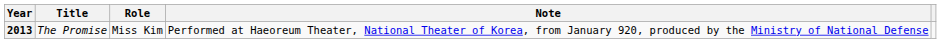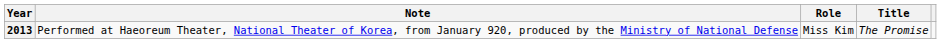columns swapped: Title <-> Note
